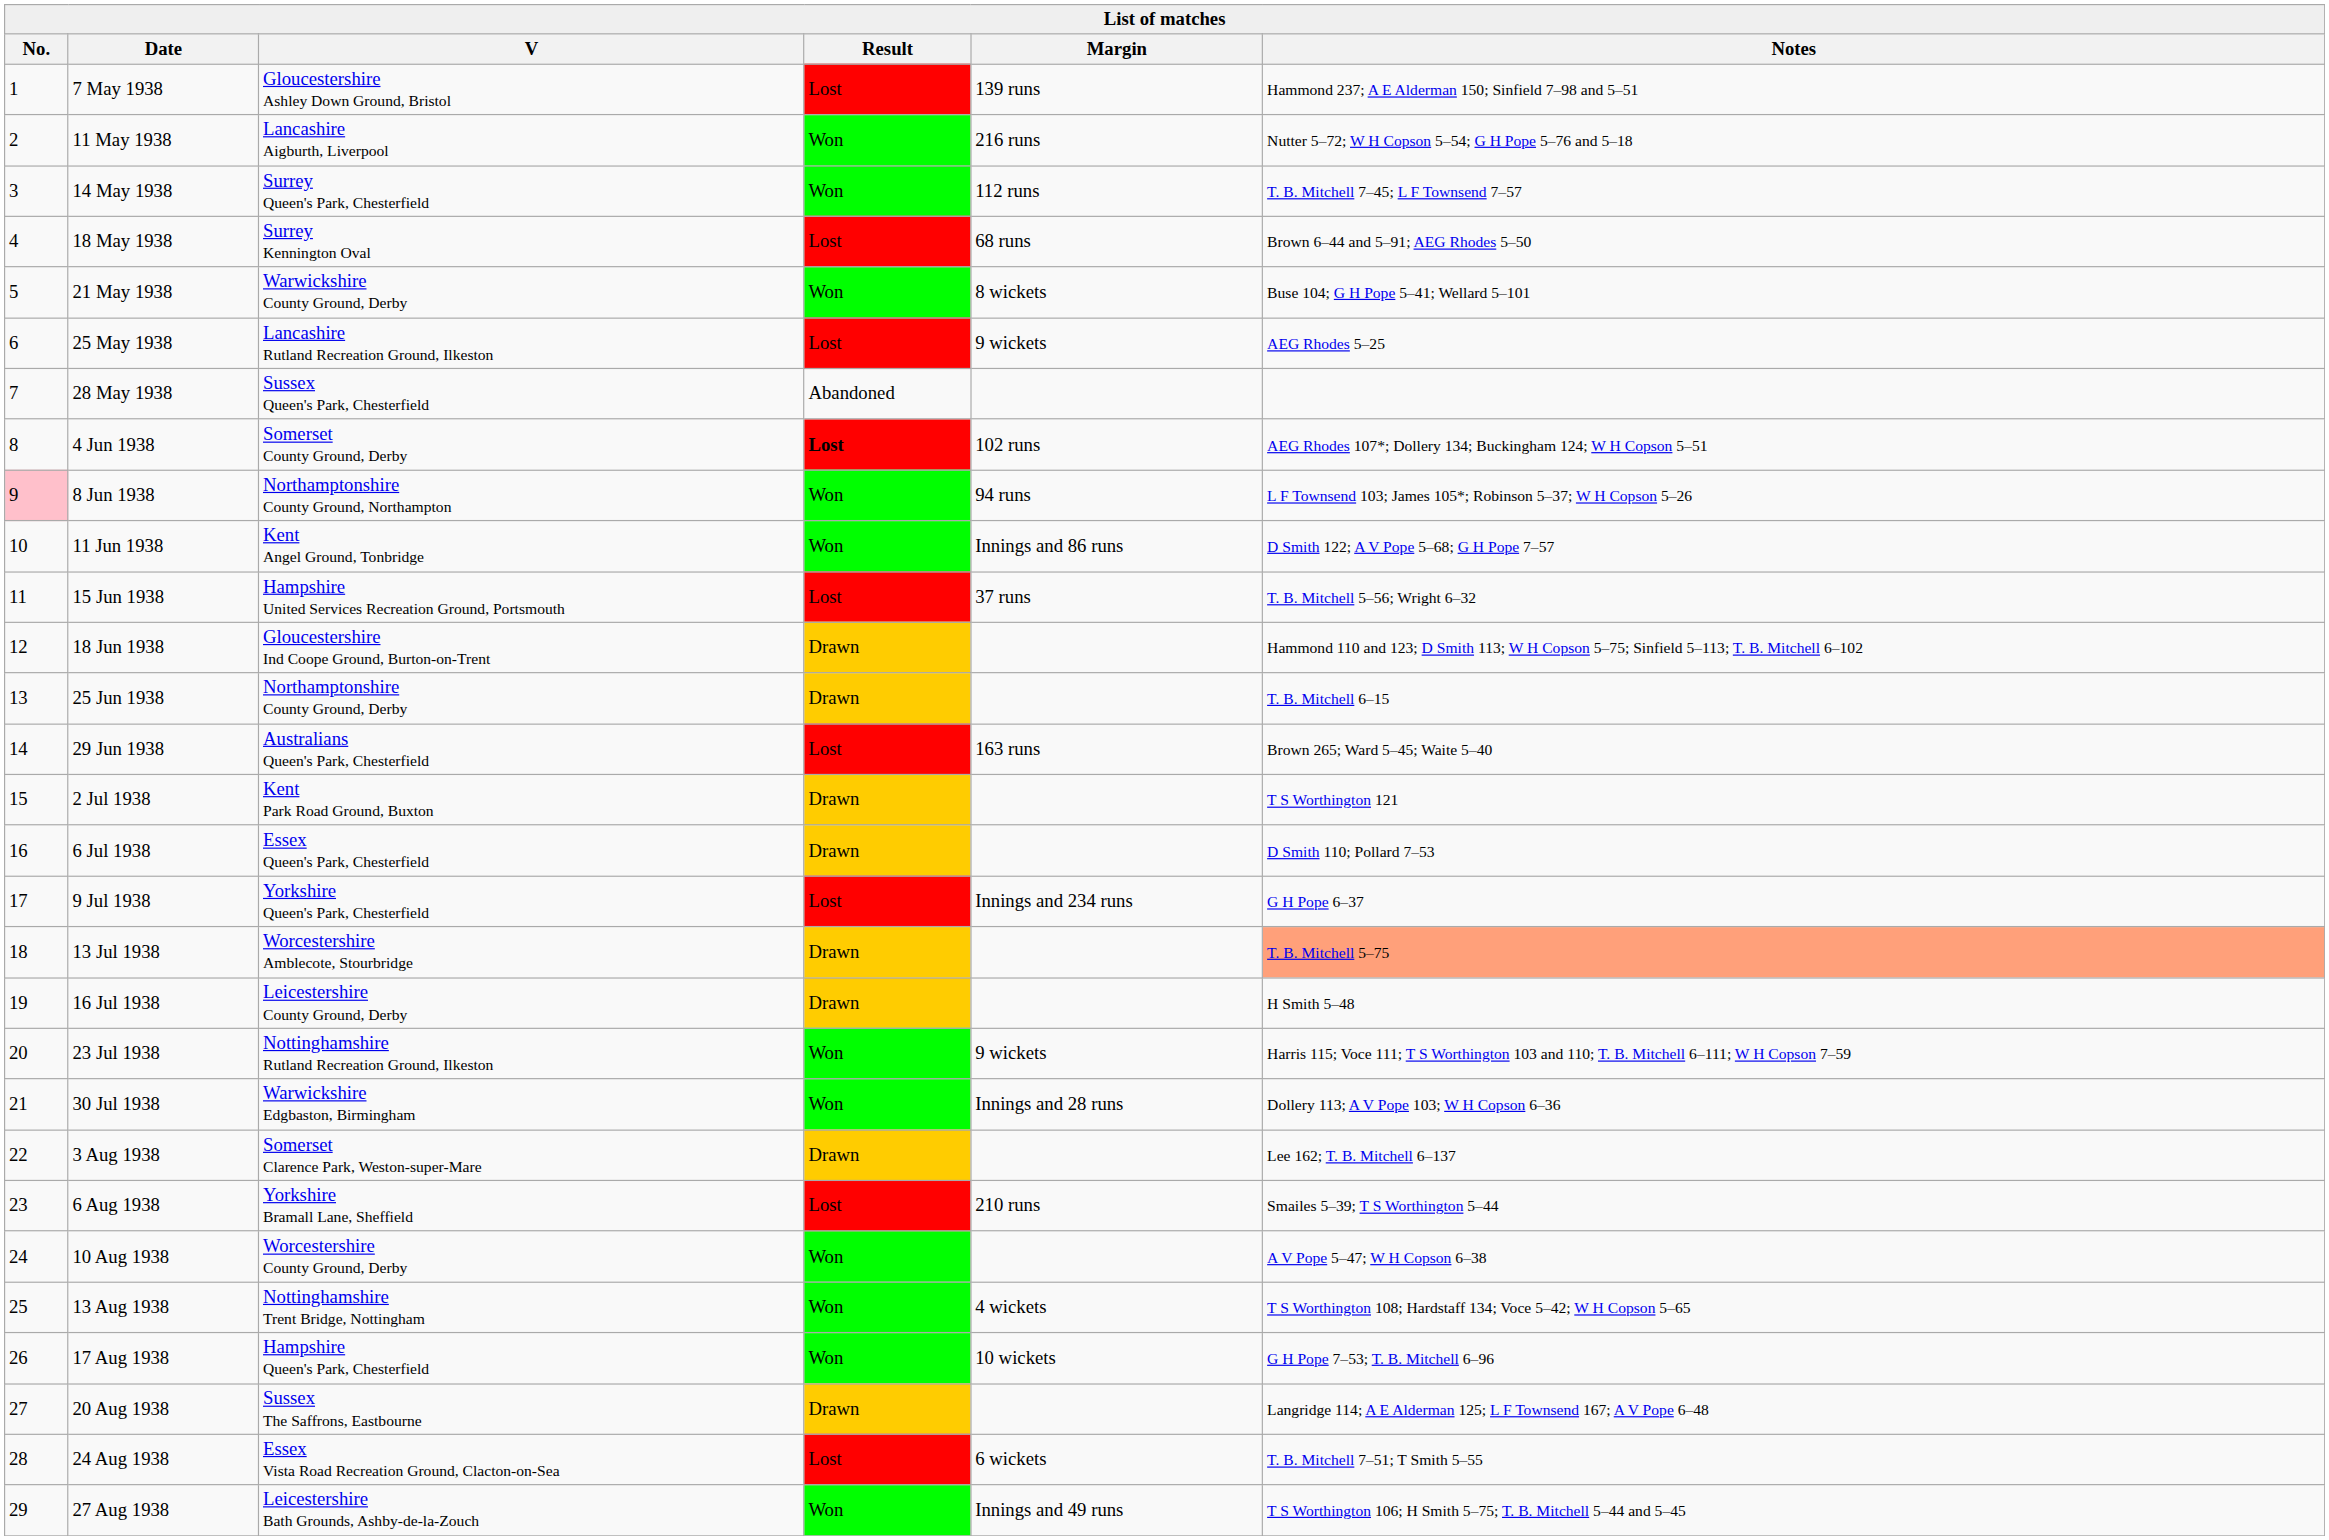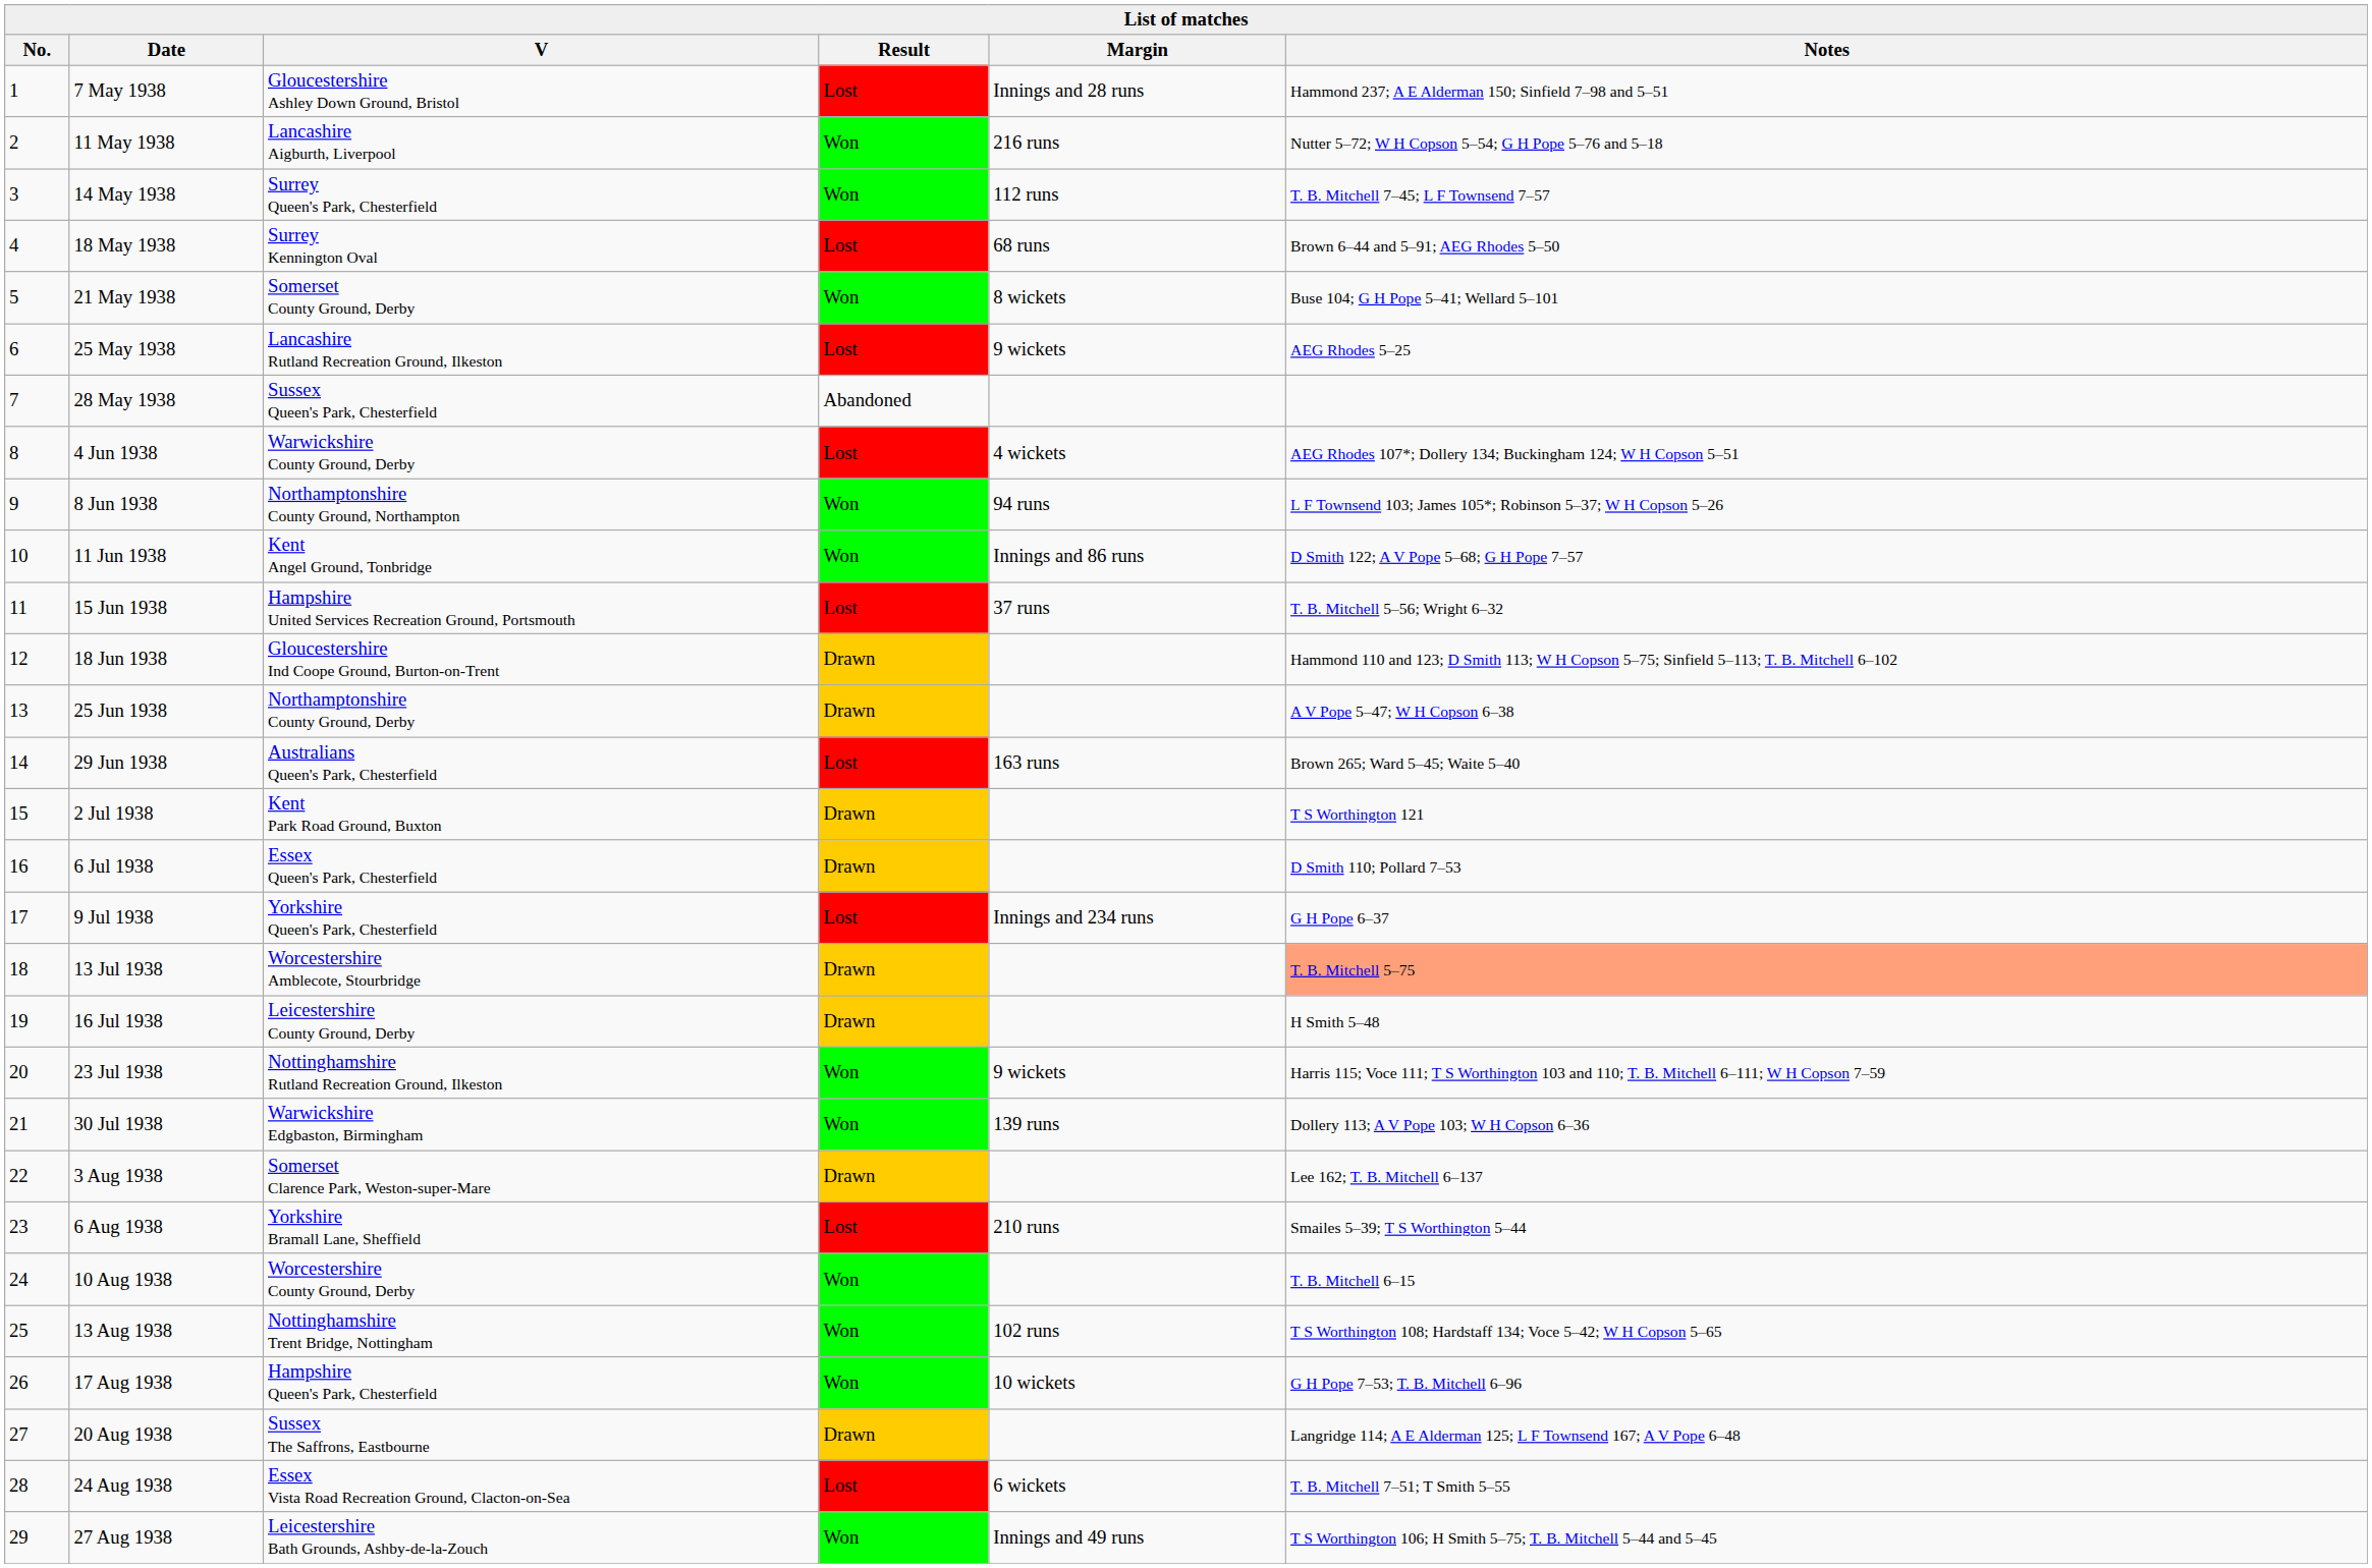7 May 1938 | Margin: 139 runs -> Innings and 28 runs
21 May 1938 | V: Warwickshire County Ground, Derby -> Somerset County Ground, Derby
4 Jun 1938 | V: Somerset County Ground, Derby -> Warwickshire County Ground, Derby
4 Jun 1938 | Result: bold -> normal
4 Jun 1938 | Margin: 102 runs -> 4 wickets
8 Jun 1938 | No.: pink background -> no background
25 Jun 1938 | Notes: T. B. Mitchell 6–15 -> A V Pope 5–47; W H Copson 6–38
30 Jul 1938 | Margin: Innings and 28 runs -> 139 runs
10 Aug 1938 | Notes: A V Pope 5–47; W H Copson 6–38 -> T. B. Mitchell 6–15
13 Aug 1938 | Margin: 4 wickets -> 102 runs
